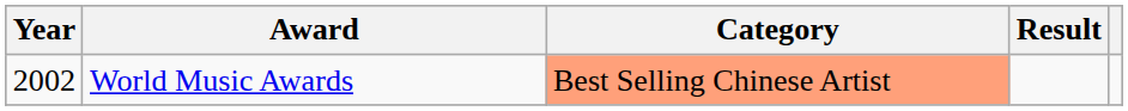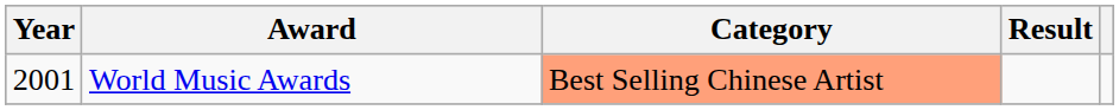World Music Awards | Year: 2002 -> 2001
